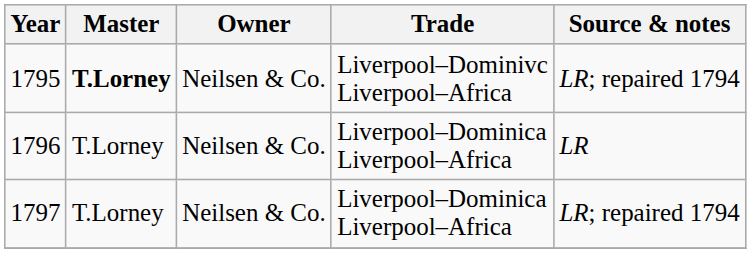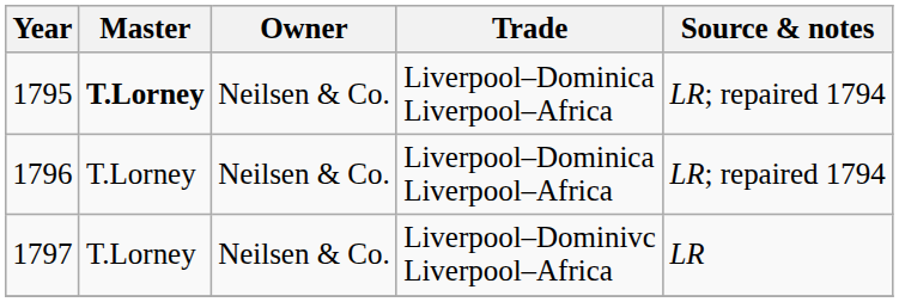1795 | Trade: Liverpool–Dominivc Liverpool–Africa -> Liverpool–Dominica Liverpool–Africa
1796 | Source & notes: LR -> LR; repaired 1794
1797 | Trade: Liverpool–Dominica Liverpool–Africa -> Liverpool–Dominivc Liverpool–Africa
1797 | Source & notes: LR; repaired 1794 -> LR
